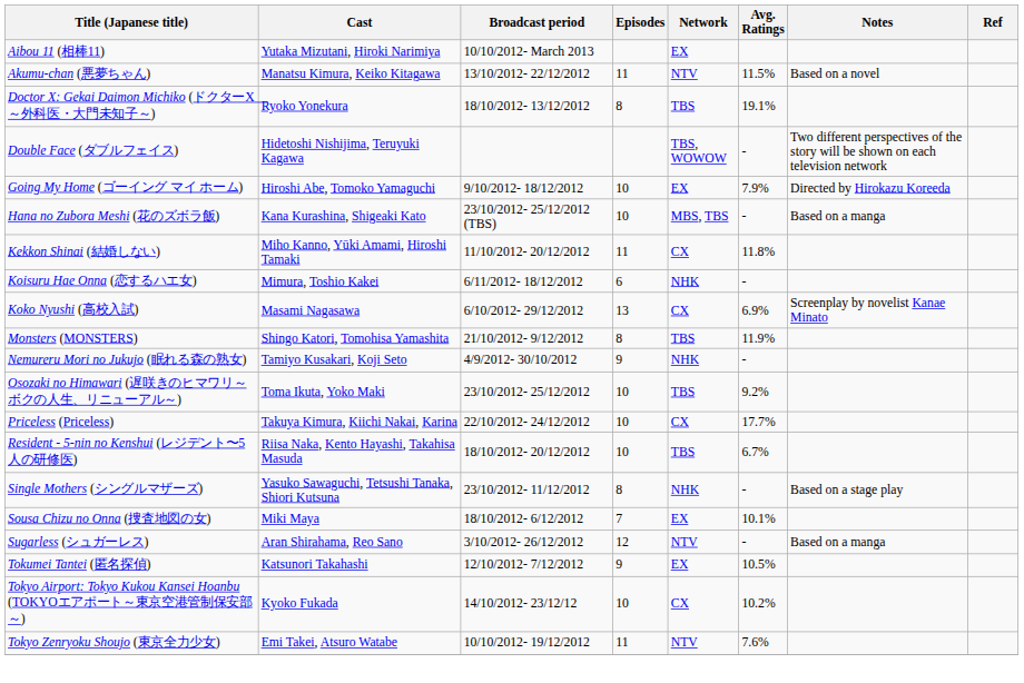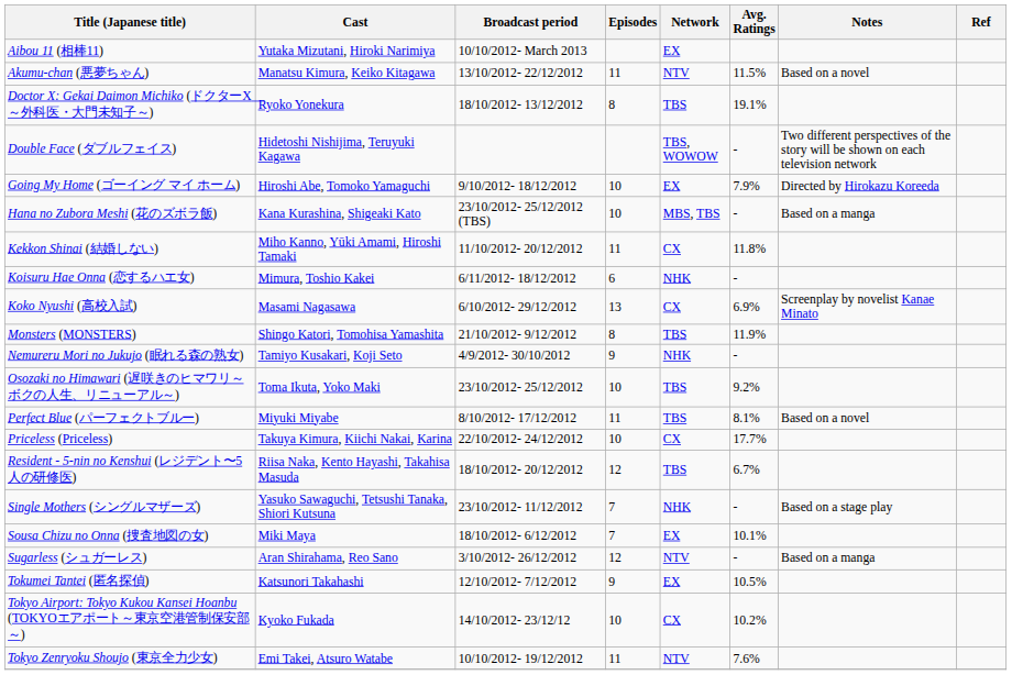+ row: Perfect Blue (パーフェクトブルー) | Miyuki Miyabe | 8/10/2012- 17/12/2012 | 11 | TBS | 8.1% | Based on a novel
Resident - 5-nin no Kenshui (レジデント〜5人の研修医) | Episodes: 10 -> 12
Single Mothers (シングルマザーズ) | Episodes: 8 -> 7
